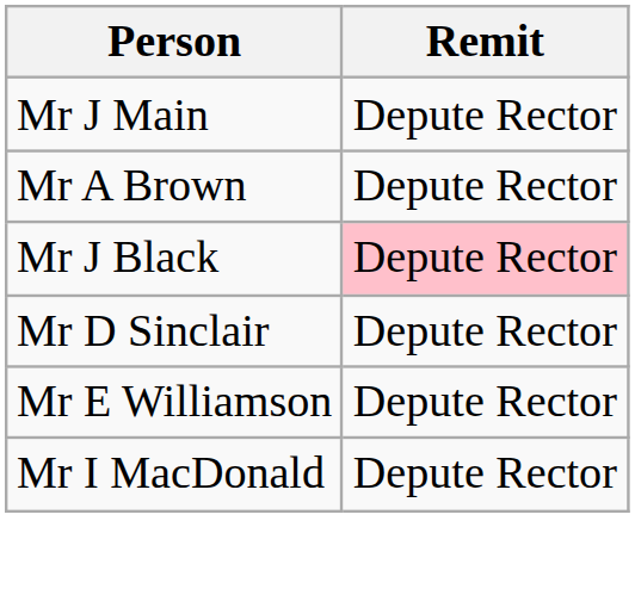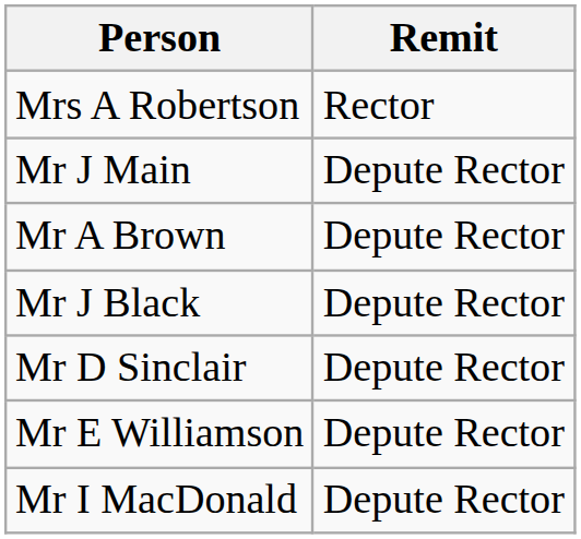+ row: Mrs A Robertson | Rector
Mr J Black | Remit: pink background -> no background
